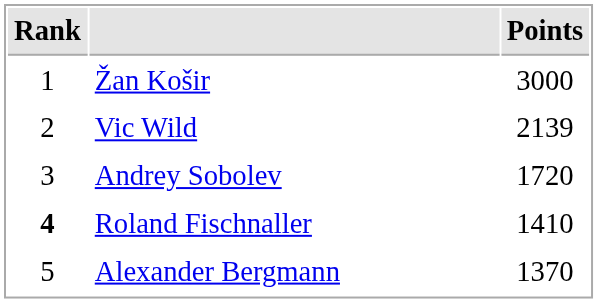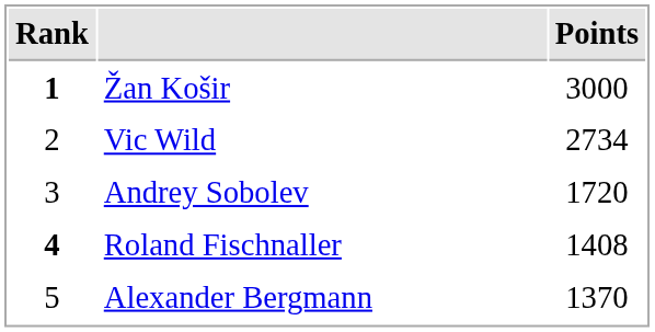Žan Košir | Rank: normal -> bold
Vic Wild | Points: 2139 -> 2734
Roland Fischnaller | Points: 1410 -> 1408
